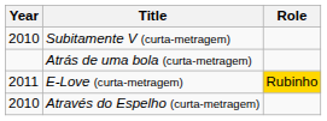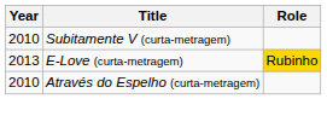- row: Atrás de uma bola (curta-metragem)
E-Love (curta-metragem) | Year: 2011 -> 2013
